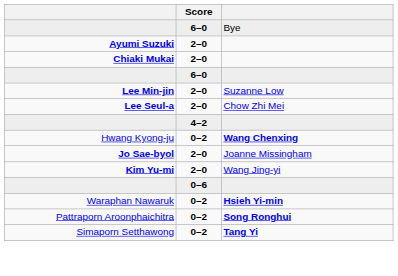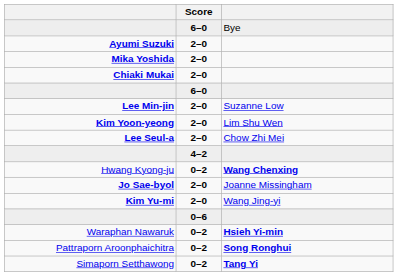+ row: Mika Yoshida | 2–0
+ row: Kim Yoon-yeong | 2–0 | Lim Shu Wen
